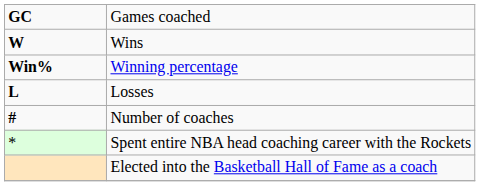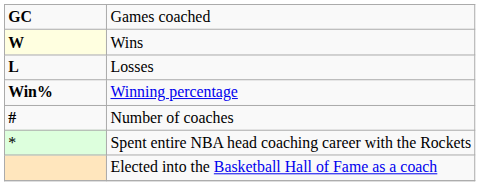Wins | column 1: no background -> lightyellow background
rows swapped: Losses <-> Winning percentage
